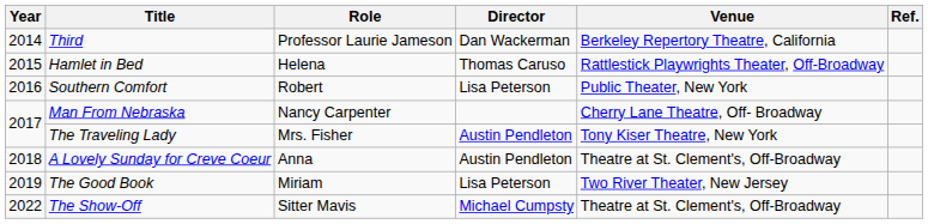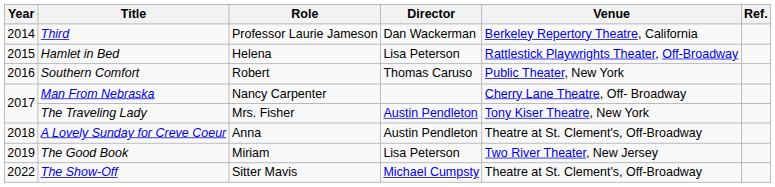Hamlet in Bed | Director: Thomas Caruso -> Lisa Peterson
Southern Comfort | Director: Lisa Peterson -> Thomas Caruso
